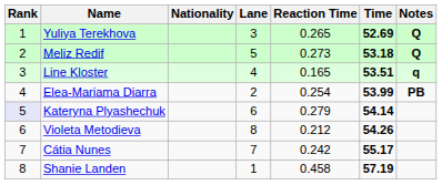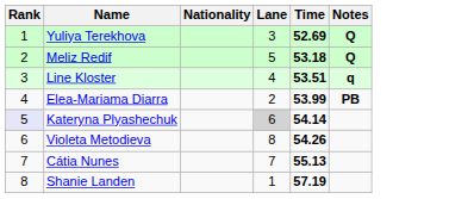- column: Reaction Time | 0.265 | 0.273 | 0.165 | 0.254 | 0.279 | 0.212 | 0.242 | 0.458
Kateryna Plyashechuk | Lane: no background -> lightgrey background
Cátia Nunes | Time: 55.17 -> 55.13
